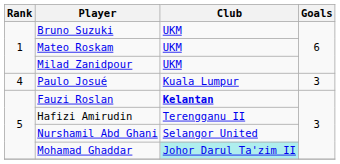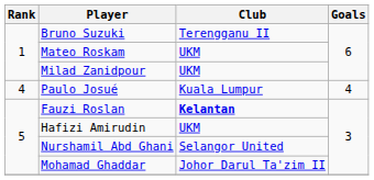Bruno Suzuki | Club: UKM -> Terengganu II
Paulo Josué | Goals: 3 -> 4
Hafizi Amirudin | Club: Terengganu II -> UKM
Mohamad Ghaddar | Club: paleturquoise background -> no background
